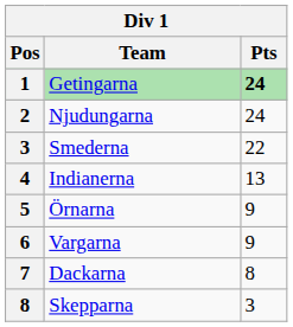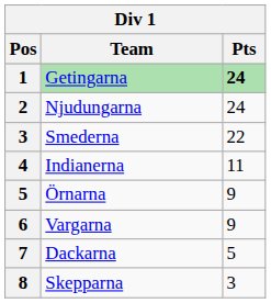Indianerna | Pts: 13 -> 11
Dackarna | Pts: 8 -> 5
